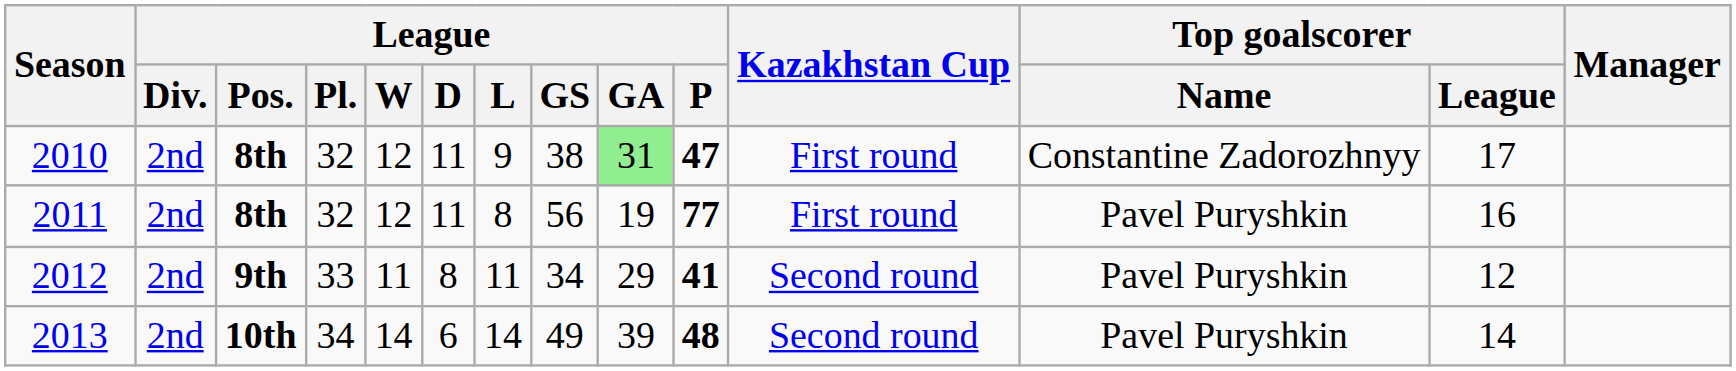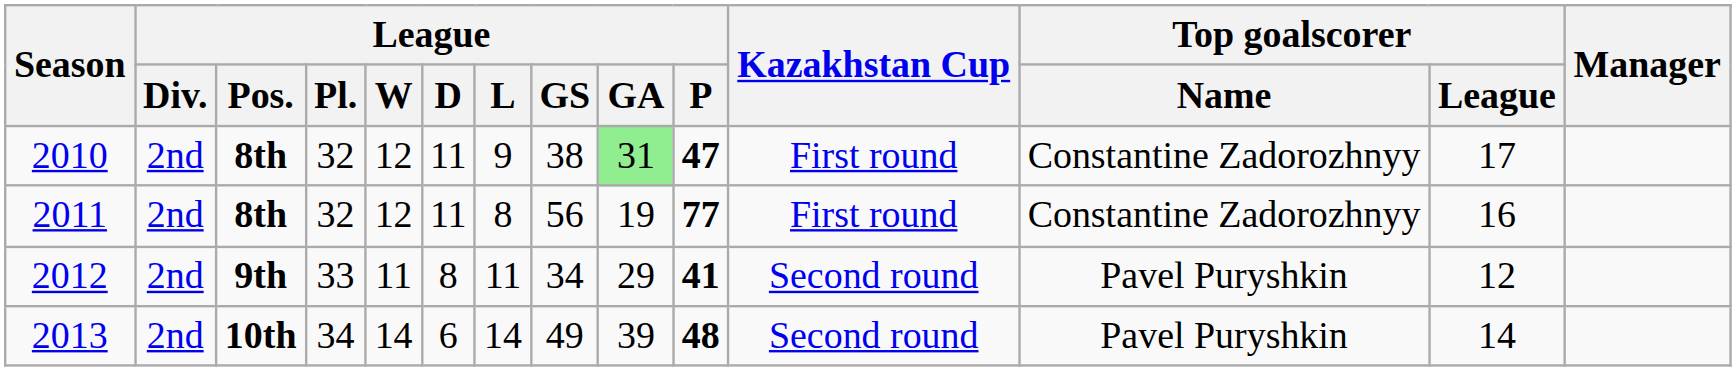2011 | Top goalscorer / Name: Pavel Puryshkin -> Constantine Zadorozhnyy
